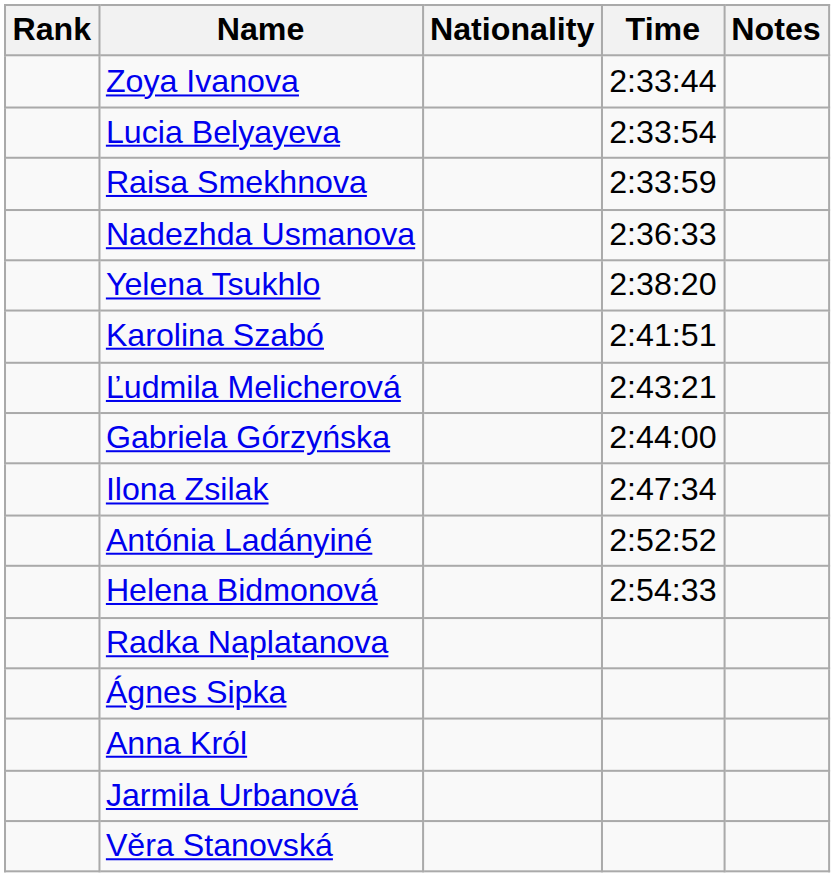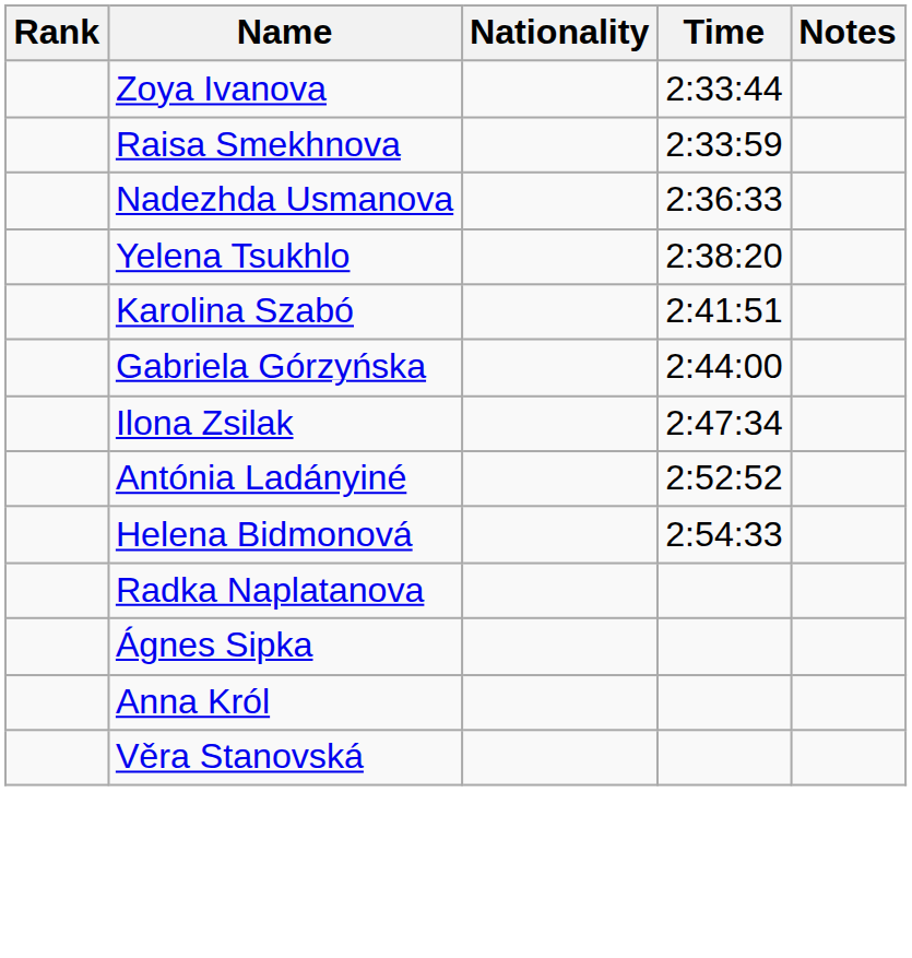- row: Lucia Belyayeva | 2:33:54
- row: Ľudmila Melicherová | 2:43:21
- row: Jarmila Urbanová
